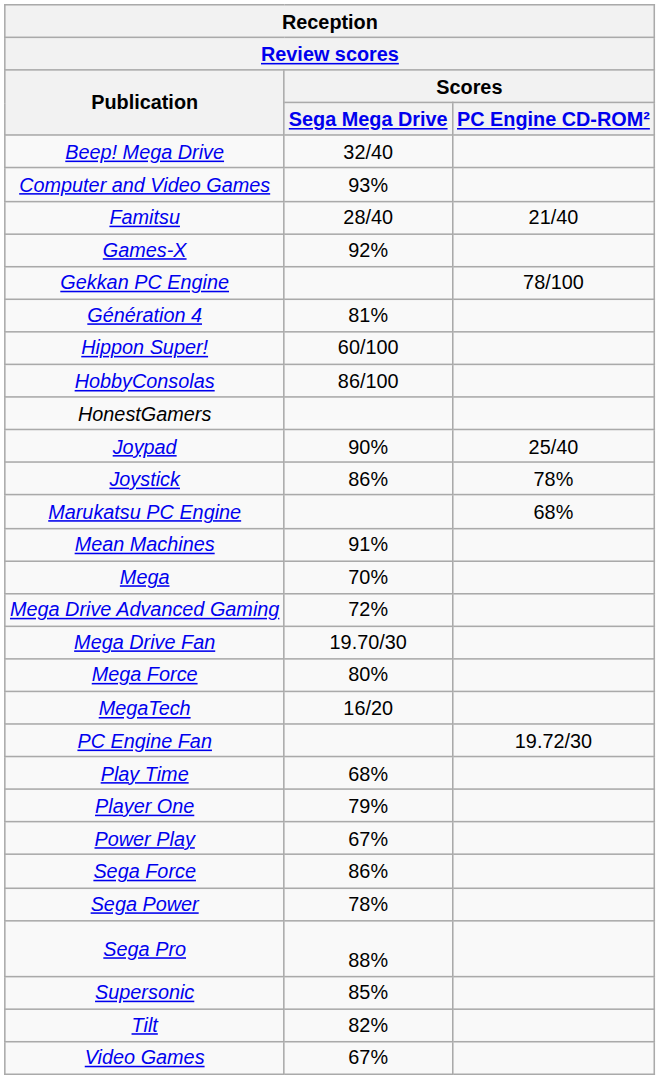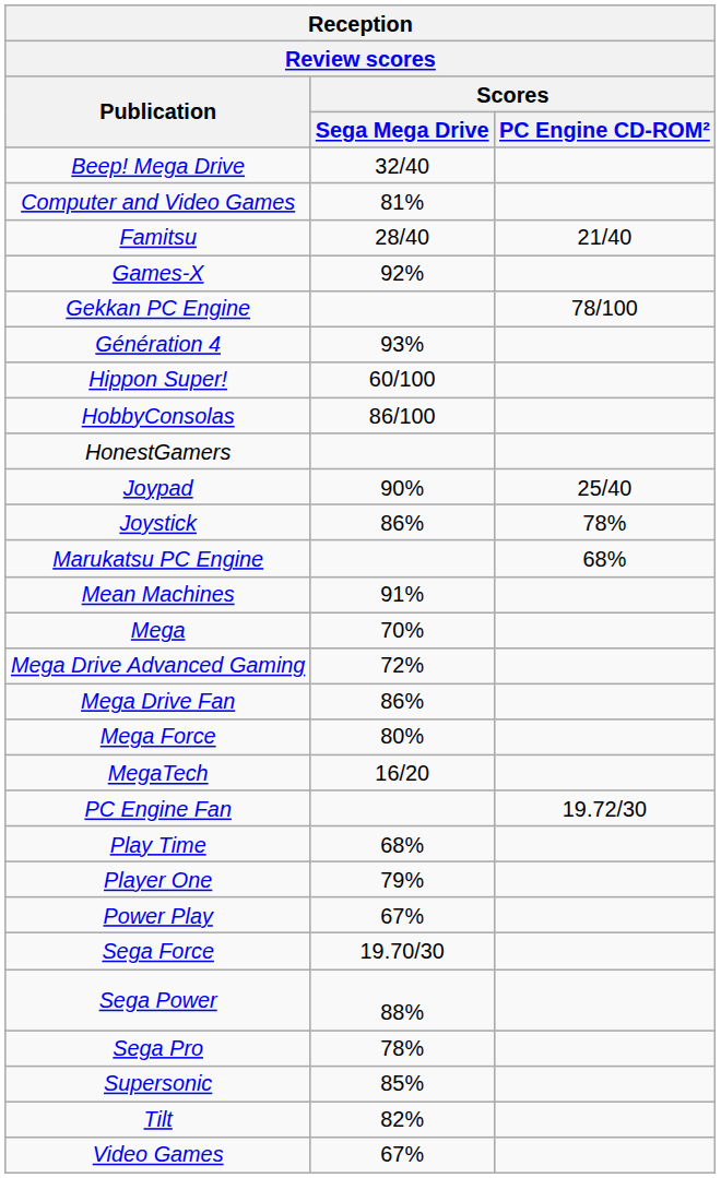Computer and Video Games | Scores / Sega Mega Drive: 93% -> 81%
Génération 4 | Scores / Sega Mega Drive: 81% -> 93%
Mega Drive Fan | Scores / Sega Mega Drive: 19.70/30 -> 86%
Sega Force | Scores / Sega Mega Drive: 86% -> 19.70/30
Sega Power | Scores / Sega Mega Drive: 78% -> 88%
Sega Pro | Scores / Sega Mega Drive: 88% -> 78%
